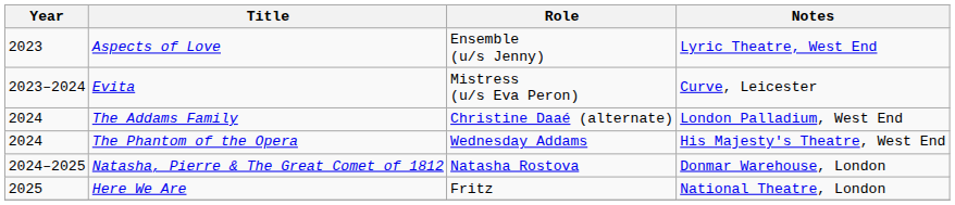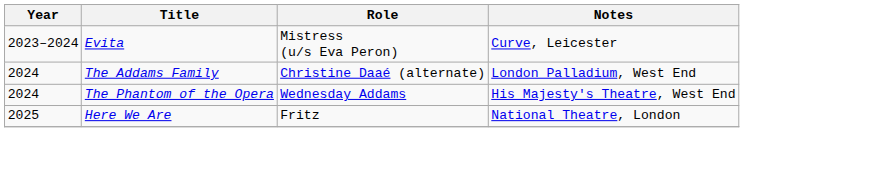- row: 2023 | Aspects of Love | Ensemble (u/s Jenny) | Lyric Theatre, West End
- row: 2024–2025 | Natasha, Pierre & The Great Comet of 1812 | Natasha Rostova | Donmar Warehouse, London
